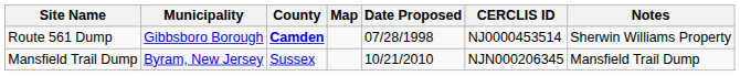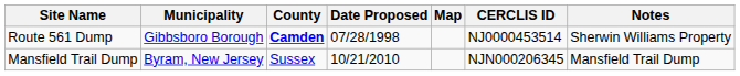columns swapped: Date Proposed <-> Map
